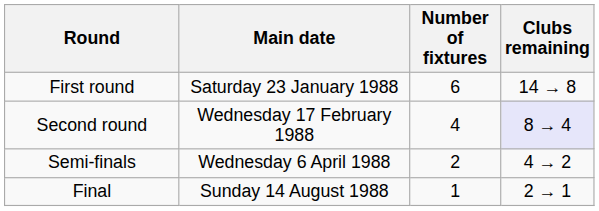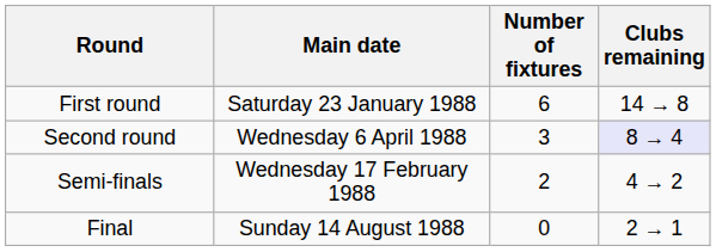Second round | Main date: Wednesday 17 February 1988 -> Wednesday 6 April 1988
Second round | Number of fixtures: 4 -> 3
Semi-finals | Main date: Wednesday 6 April 1988 -> Wednesday 17 February 1988
Final | Number of fixtures: 1 -> 0
